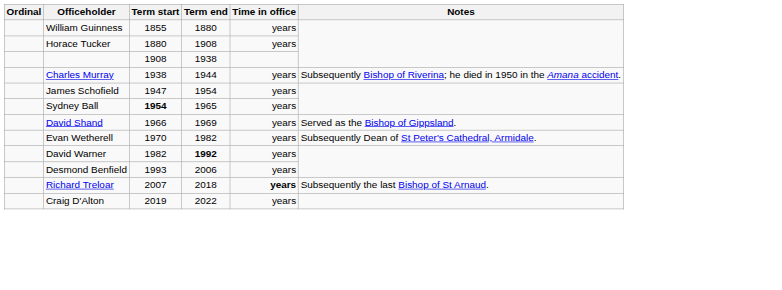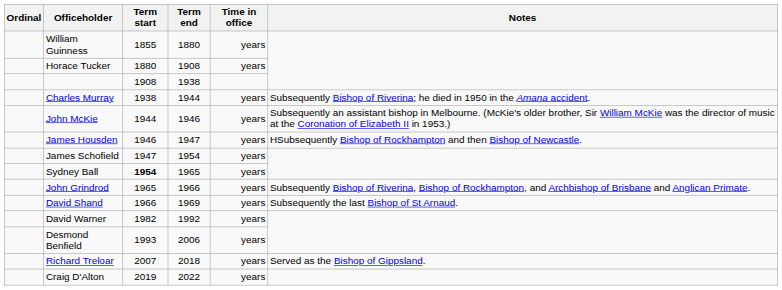+ row: John McKie | 1944 | 1946 | years | Subsequently an assistant bishop in Melbourne. (McKie's older brother, Sir William McKie was the director of music at the Coronation of Elizabeth II in 1953.)
+ row: James Housden | 1946 | 1947 | years | HSubsequently Bishop of Rockhampton and then Bishop of Newcastle.
+ row: John Grindrod | 1965 | 1966 | years | Subsequently Bishop of Riverina, Bishop of Rockhampton, and Archbishop of Brisbane and Anglican Primate.
David Shand | Notes: Served as the Bishop of Gippsland. -> Subsequently the last Bishop of St Arnaud.
- row: Evan Wetherell | 1970 | 1982 | years | Subsequently Dean of St Peter's Cathedral, Armidale.
David Warner | Term end: bold -> normal
Richard Treloar | Time in office: bold -> normal
Richard Treloar | Notes: Subsequently the last Bishop of St Arnaud. -> Served as the Bishop of Gippsland.
